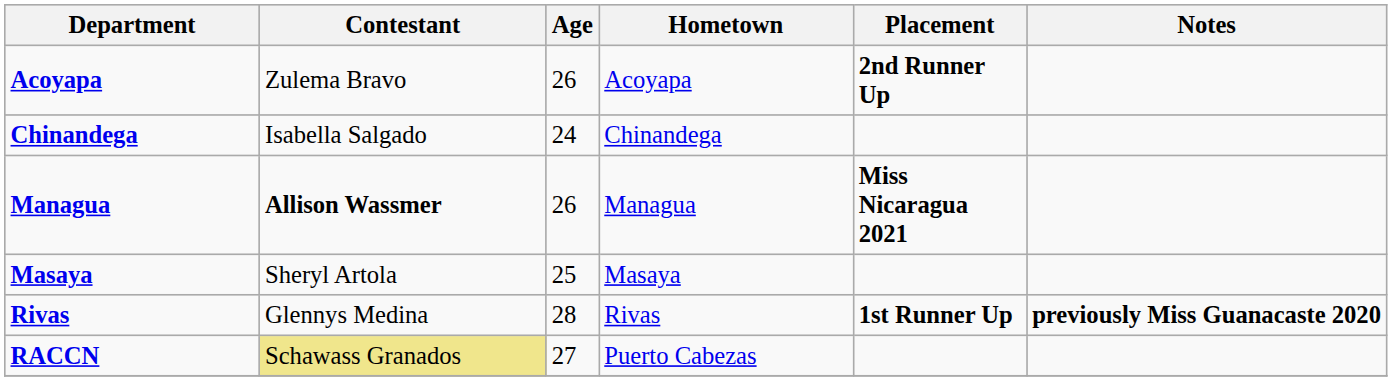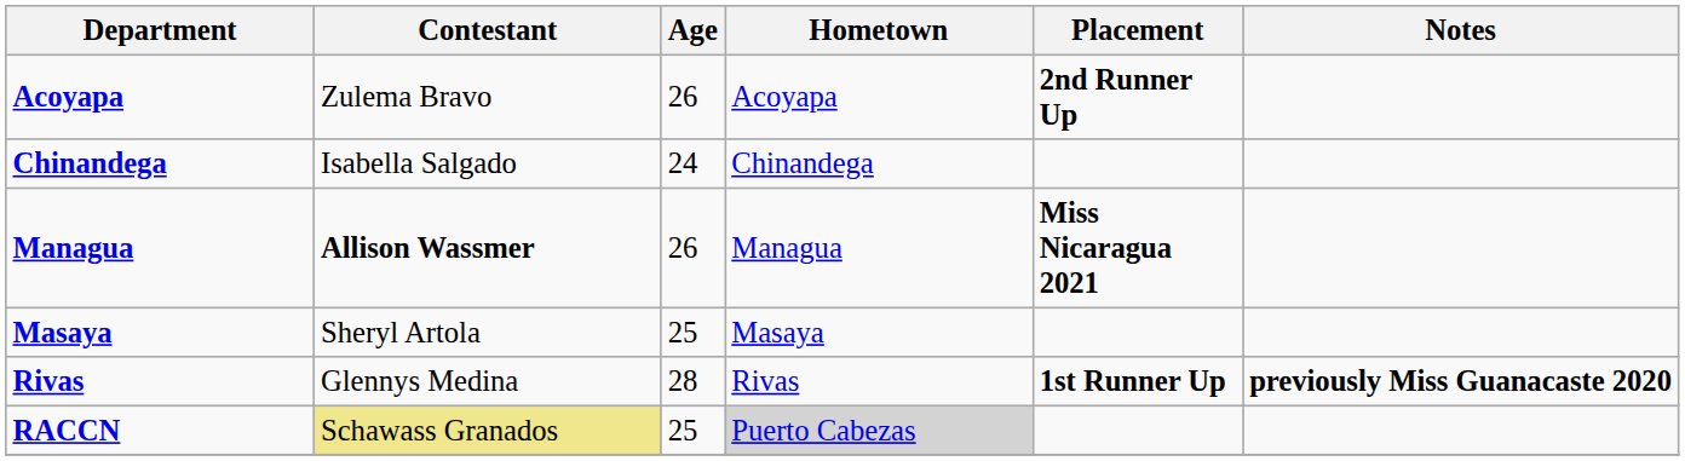RACCN | Age: 27 -> 25
RACCN | Hometown: no background -> lightgrey background
